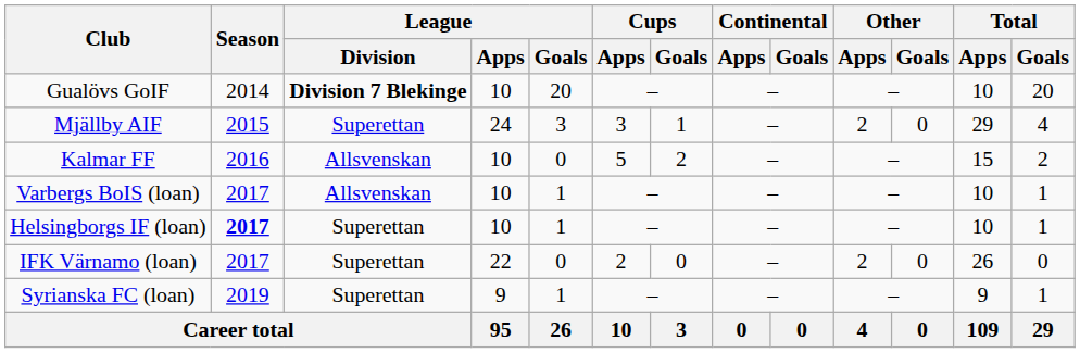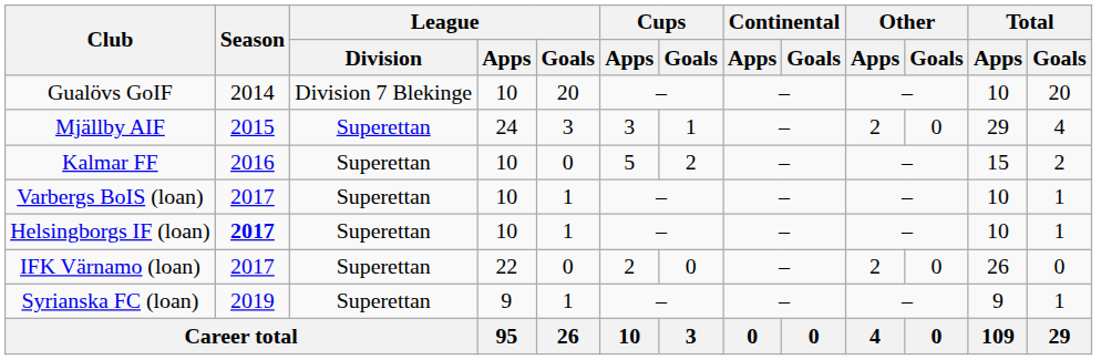Gualövs GoIF | League / Division: bold -> normal
Kalmar FF | League / Division: Allsvenskan -> Superettan
Varbergs BoIS (loan) | League / Division: Allsvenskan -> Superettan
